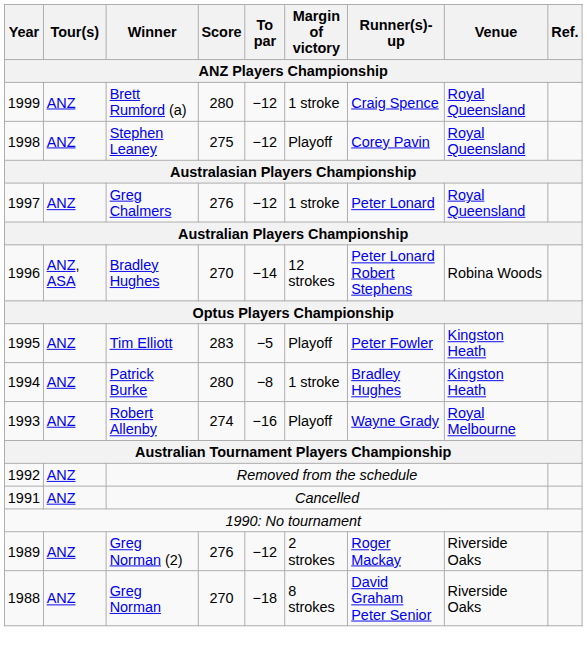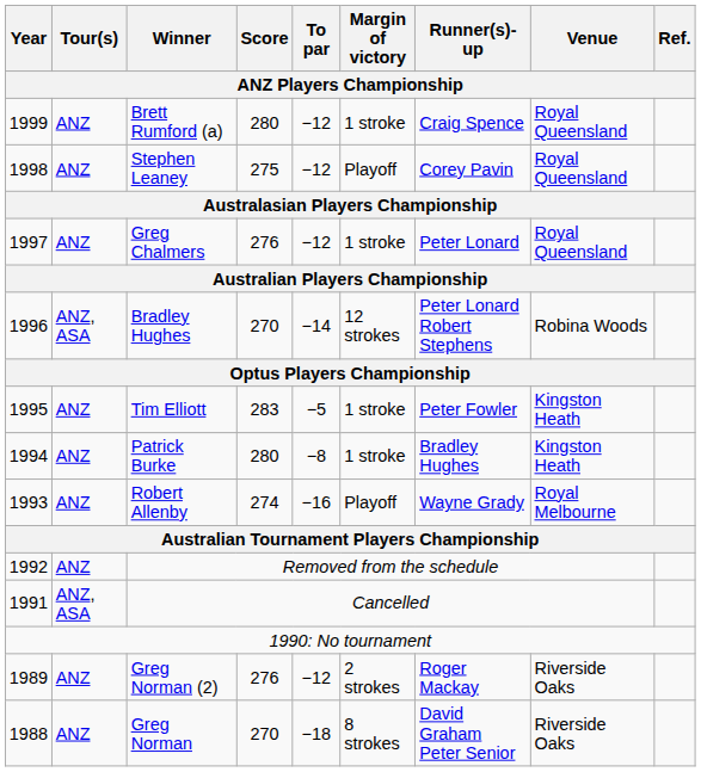Tim Elliott | Margin of victory: Playoff -> 1 stroke
Cancelled | Tour(s): ANZ -> ANZ, ASA
